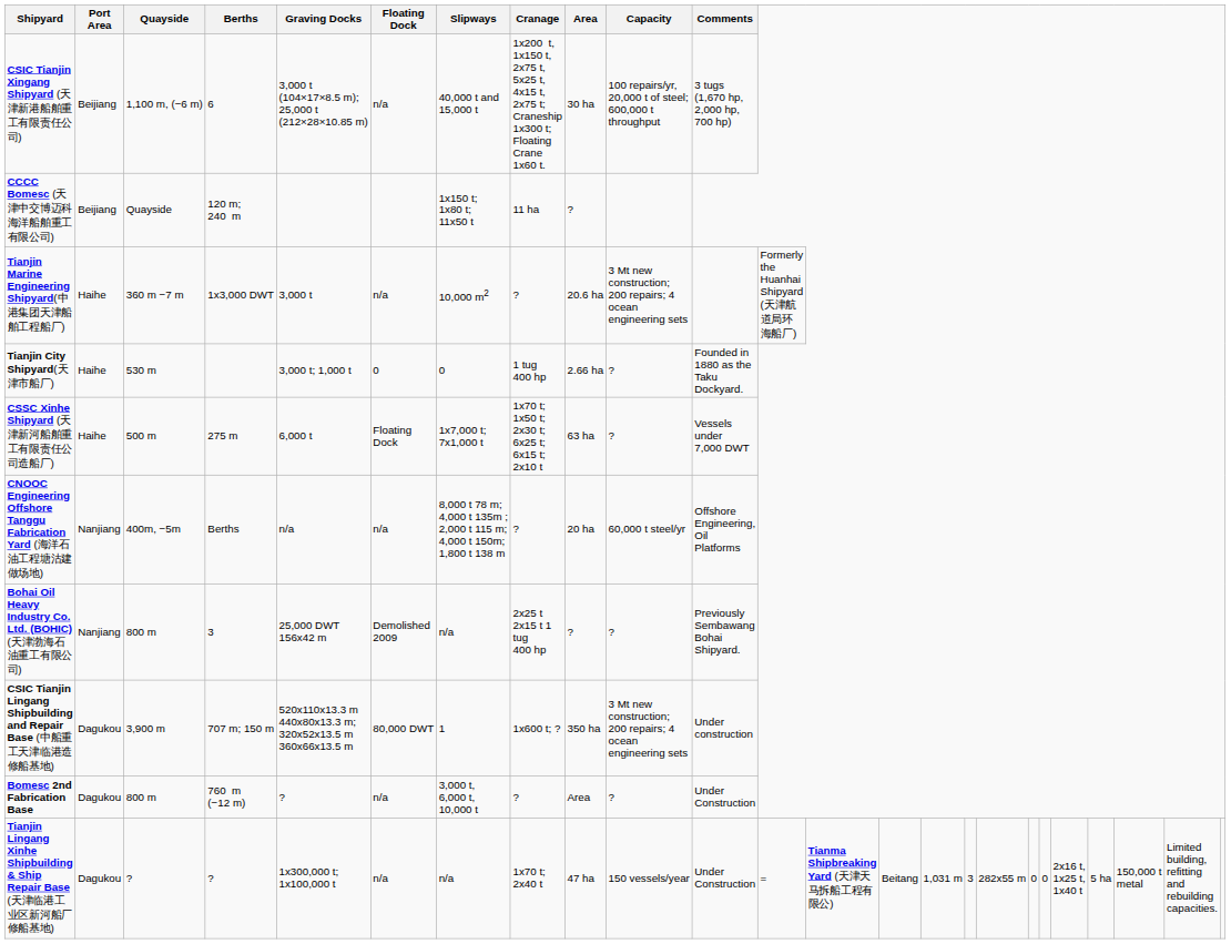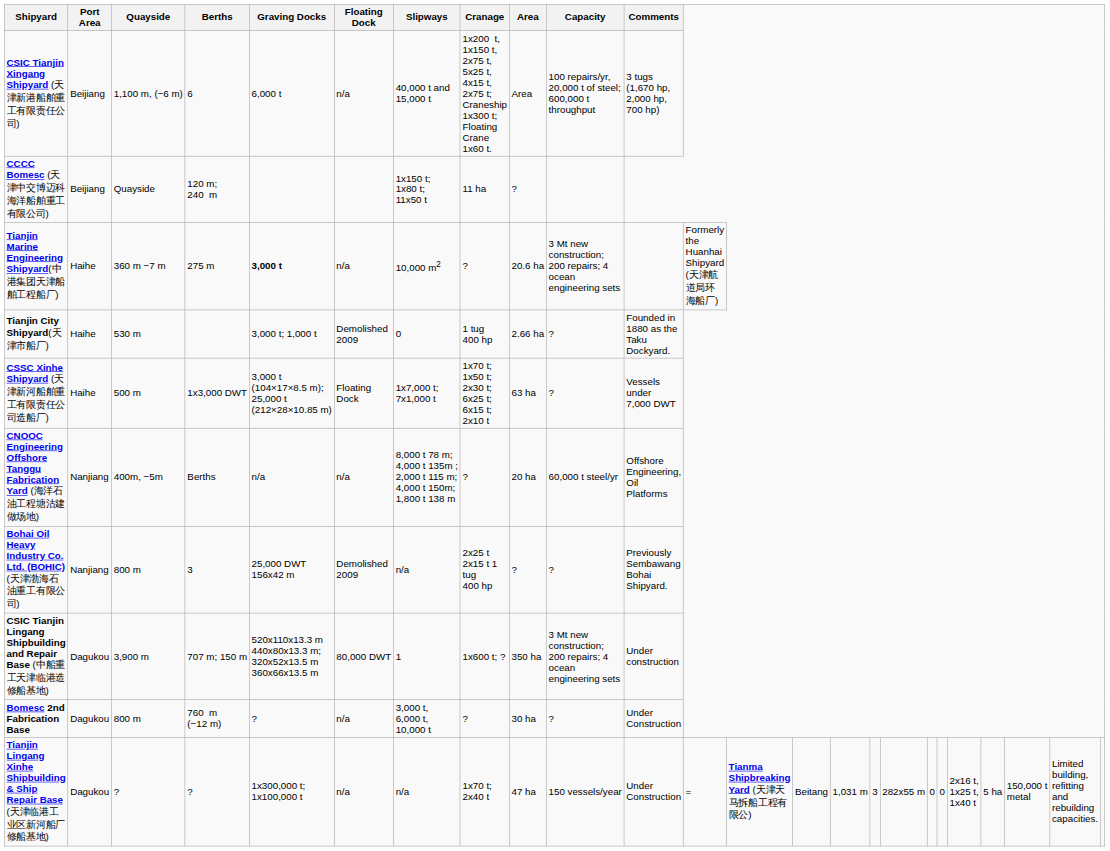CSIC Tianjin Xingang Shipyard (天津新港船舶重工有限责任公司) | Graving Docks: 3,000 t (104×17×8.5 m); 25,000 t (212×28×10.85 m) -> 6,000 t
CSIC Tianjin Xingang Shipyard (天津新港船舶重工有限责任公司) | Area: 30 ha -> Area
Tianjin Marine Engineering Shipyard(中港集团天津船舶工程船厂) | Berths: 1x3,000 DWT -> 275 m
Tianjin Marine Engineering Shipyard(中港集团天津船舶工程船厂) | Graving Docks: normal -> bold
Tianjin City Shipyard(天津市船厂) | Floating Dock: 0 -> Demolished 2009
CSSC Xinhe Shipyard (天津新河船舶重工有限责任公司造船厂) | Berths: 275 m -> 1x3,000 DWT
CSSC Xinhe Shipyard (天津新河船舶重工有限责任公司造船厂) | Graving Docks: 6,000 t -> 3,000 t (104×17×8.5 m); 25,000 t (212×28×10.85 m)
Bomesc 2nd Fabrication Base | Area: Area -> 30 ha
